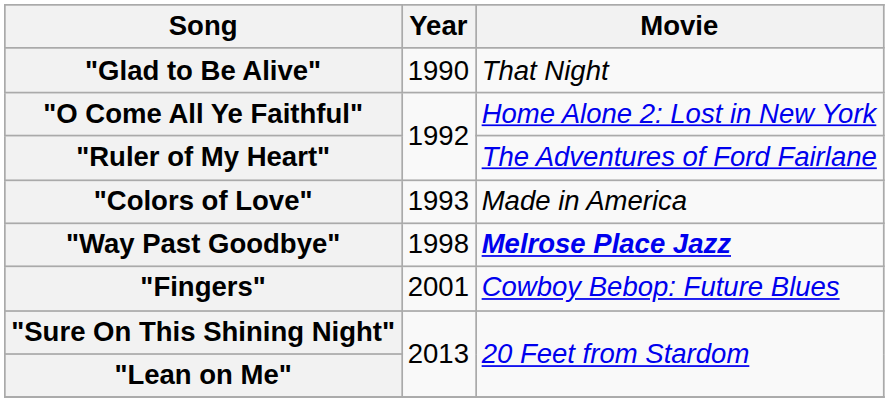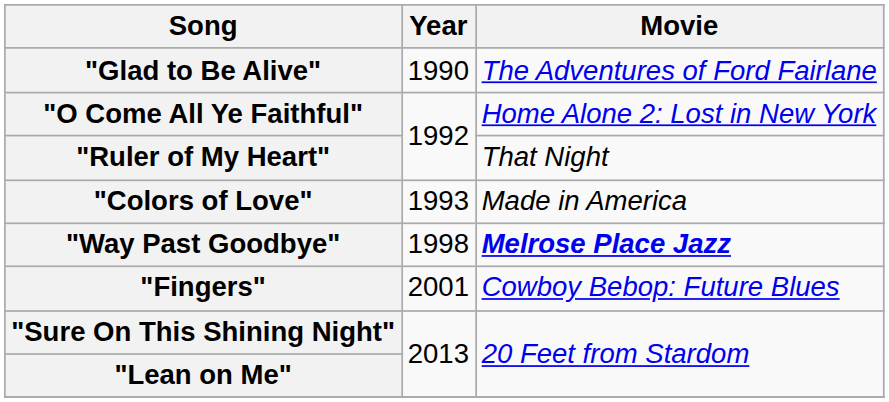"Glad to Be Alive" | Movie: That Night -> The Adventures of Ford Fairlane
"Ruler of My Heart" | Movie: The Adventures of Ford Fairlane -> That Night
